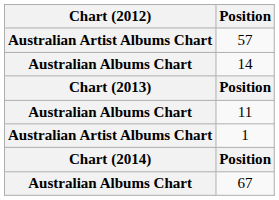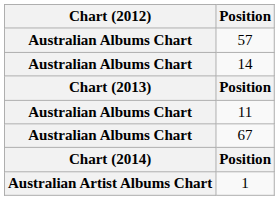57 | Chart (2012): Australian Artist Albums Chart -> Australian Albums Chart
rows swapped: 1 <-> 67
